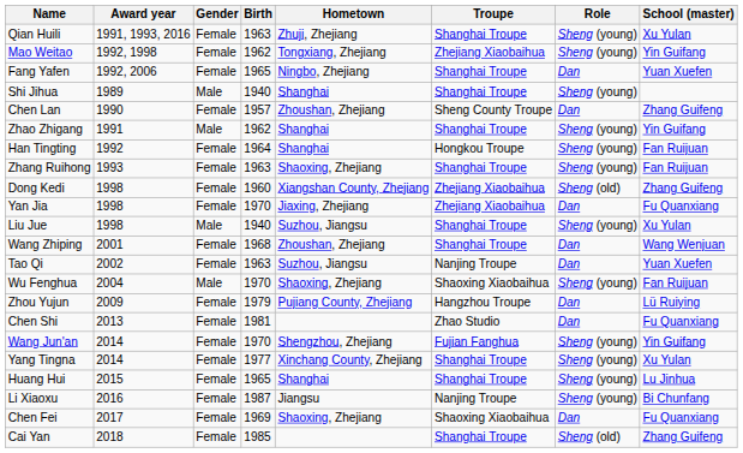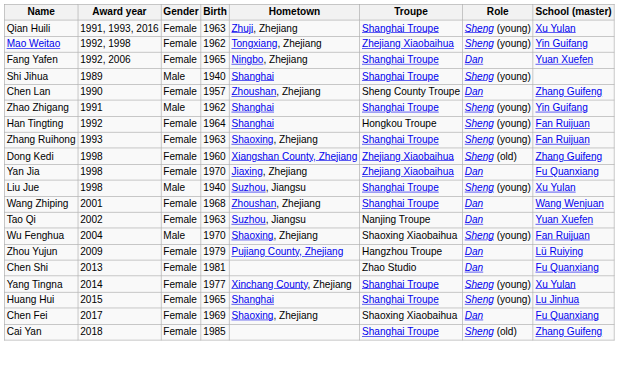- row: Wang Jun'an | 2014 | Female | 1970 | Shengzhou, Zhejiang | Fujian Fanghua | Sheng (young) | Yin Guifang
- row: Li Xiaoxu | 2016 | Female | 1987 | Jiangsu | Nanjing Troupe | Sheng (young) | Bi Chunfang
